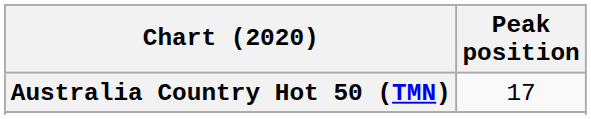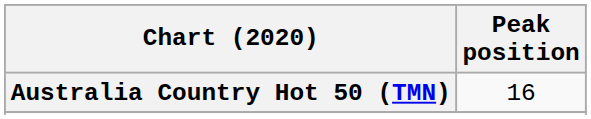Australia Country Hot 50 (TMN) | Peak position: 17 -> 16
